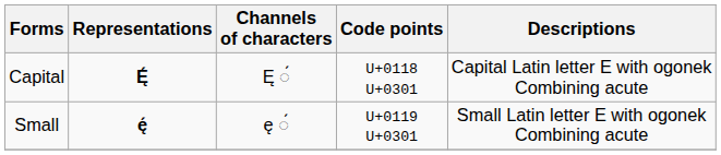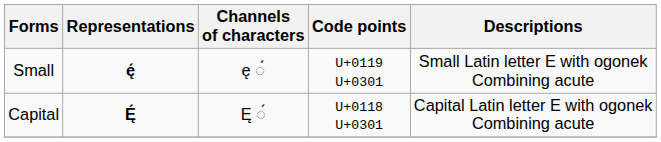rows swapped: Capital <-> Small
